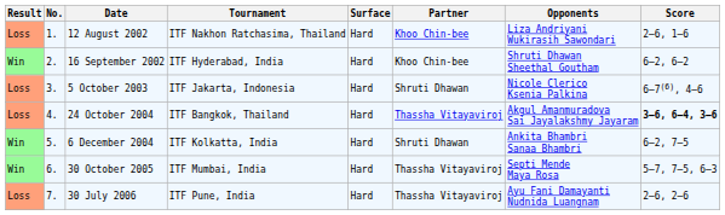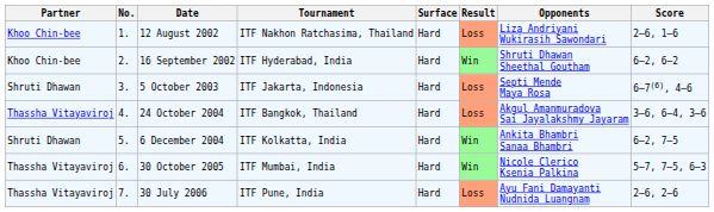columns swapped: Result <-> Partner
5 October 2003 | Opponents: Nicole Clerico Ksenia Palkina -> Septi Mende Maya Rosa
24 October 2004 | Score: bold -> normal
30 October 2005 | Opponents: Septi Mende Maya Rosa -> Nicole Clerico Ksenia Palkina
